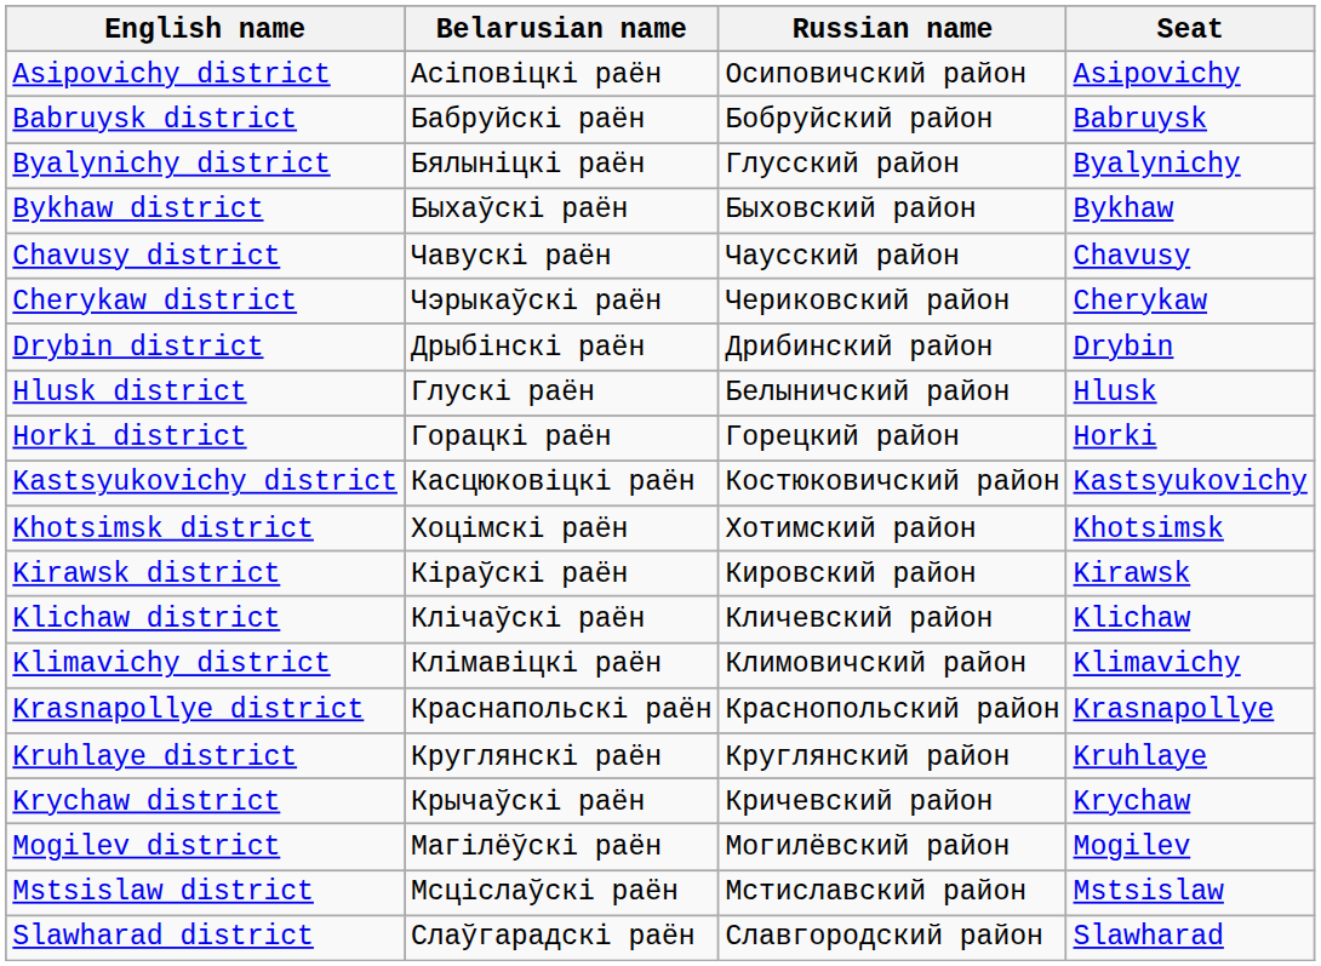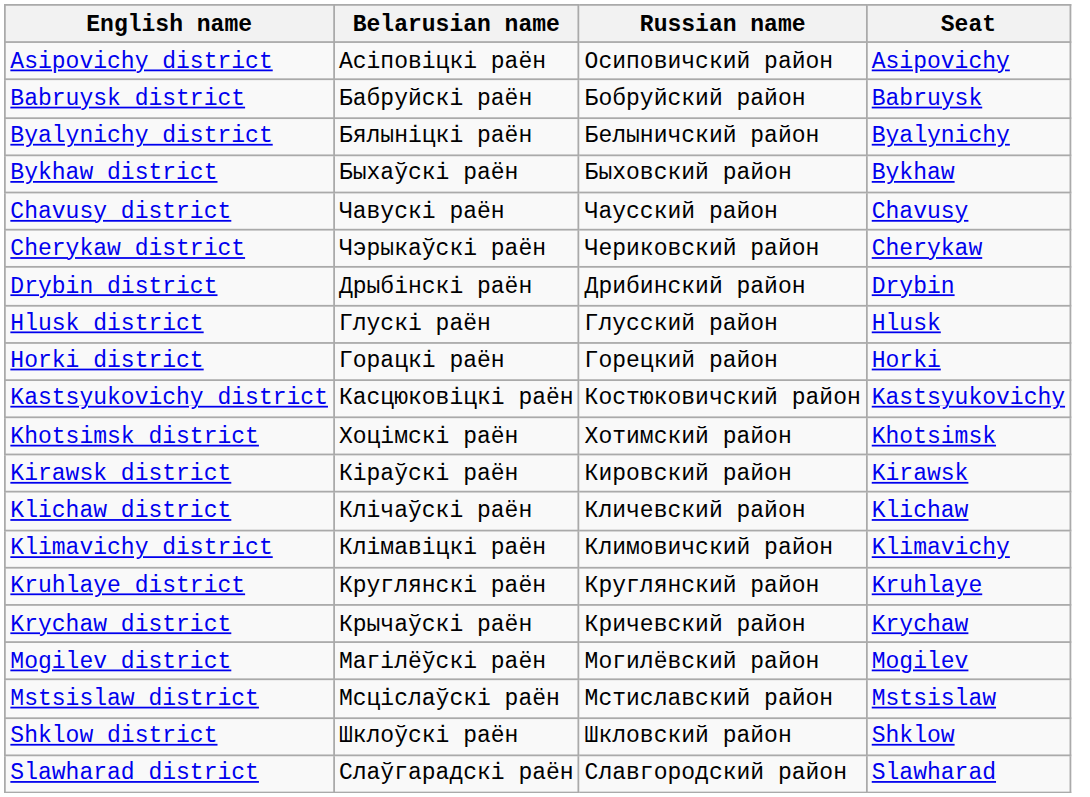Byalynichy district | Russian name: Глусский район -> Белыничский район
Hlusk district | Russian name: Белыничский район -> Глусский район
- row: Krasnapollye district | Краснапольскі раён | Краснопольский район | Krasnapollye
+ row: Shklow district | Шклоўскі раён | Шкловский район | Shklow
